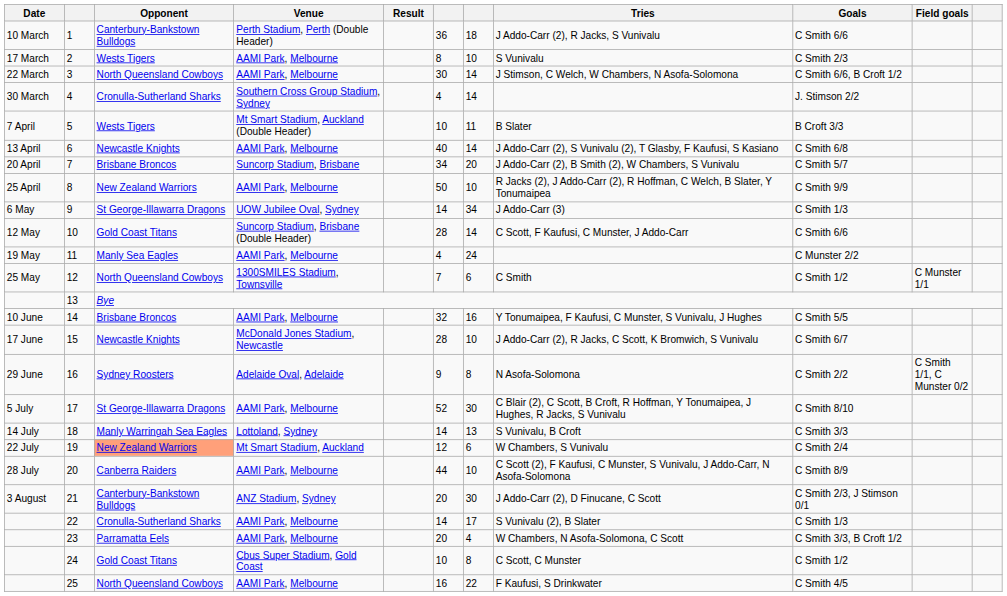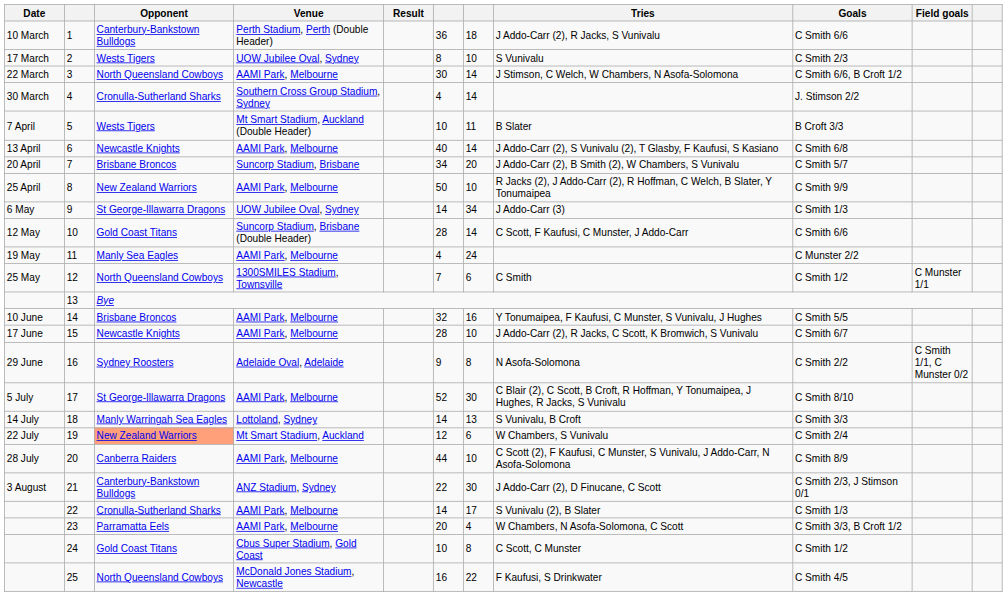2 | Venue: AAMI Park, Melbourne -> UOW Jubilee Oval, Sydney
15 | Venue: McDonald Jones Stadium, Newcastle -> AAMI Park, Melbourne
21 | column 6: 20 -> 22
25 | Venue: AAMI Park, Melbourne -> McDonald Jones Stadium, Newcastle
